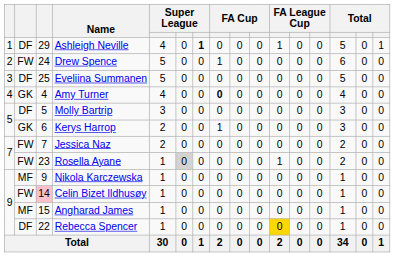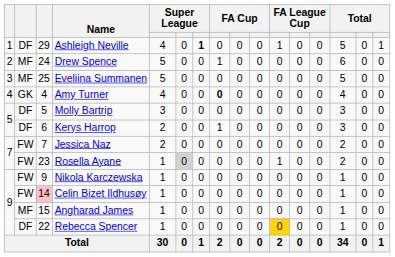Drew Spence | column 2: FW -> MF
Eveliina Summanen | column 2: DF -> MF
Kerys Harrop | column 2: GK -> DF
Nikola Karczewska | column 2: MF -> FW
